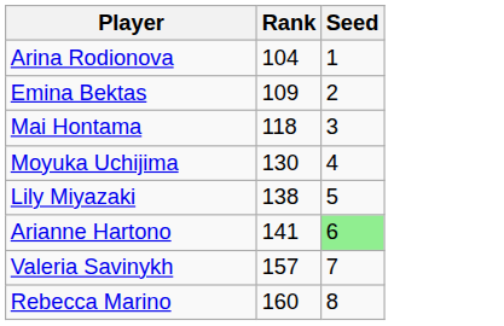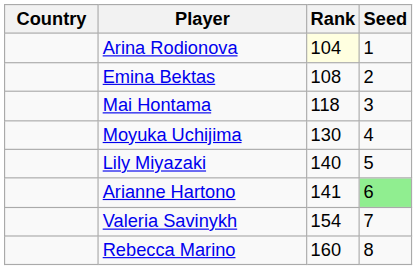+ column: Country
Arina Rodionova | Rank: no background -> lightyellow background
Emina Bektas | Rank: 109 -> 108
Lily Miyazaki | Rank: 138 -> 140
Valeria Savinykh | Rank: 157 -> 154
